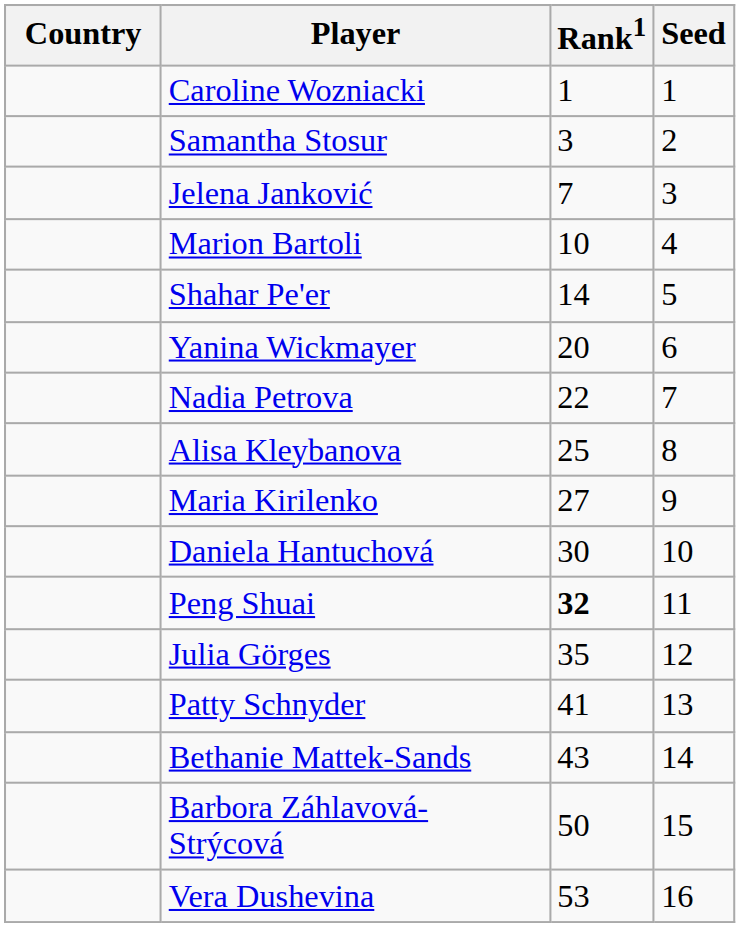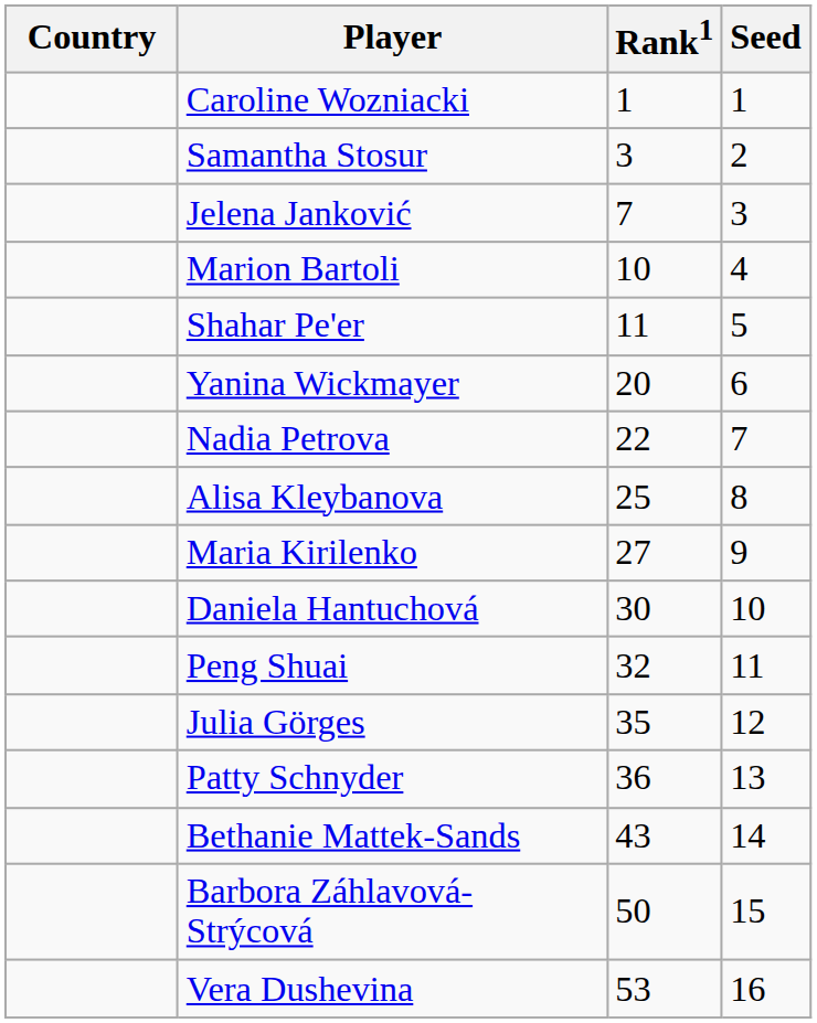Shahar Pe'er | Rank1: 14 -> 11
Peng Shuai | Rank1: bold -> normal
Patty Schnyder | Rank1: 41 -> 36
